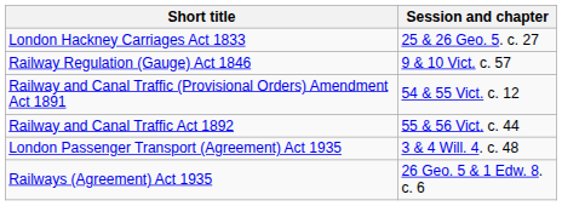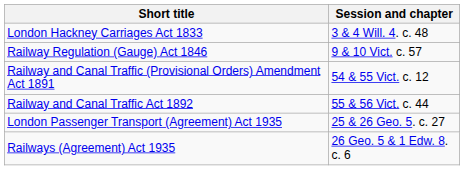London Hackney Carriages Act 1833 | Session and chapter: 25 & 26 Geo. 5. c. 27 -> 3 & 4 Will. 4. c. 48
London Passenger Transport (Agreement) Act 1935 | Session and chapter: 3 & 4 Will. 4. c. 48 -> 25 & 26 Geo. 5. c. 27
